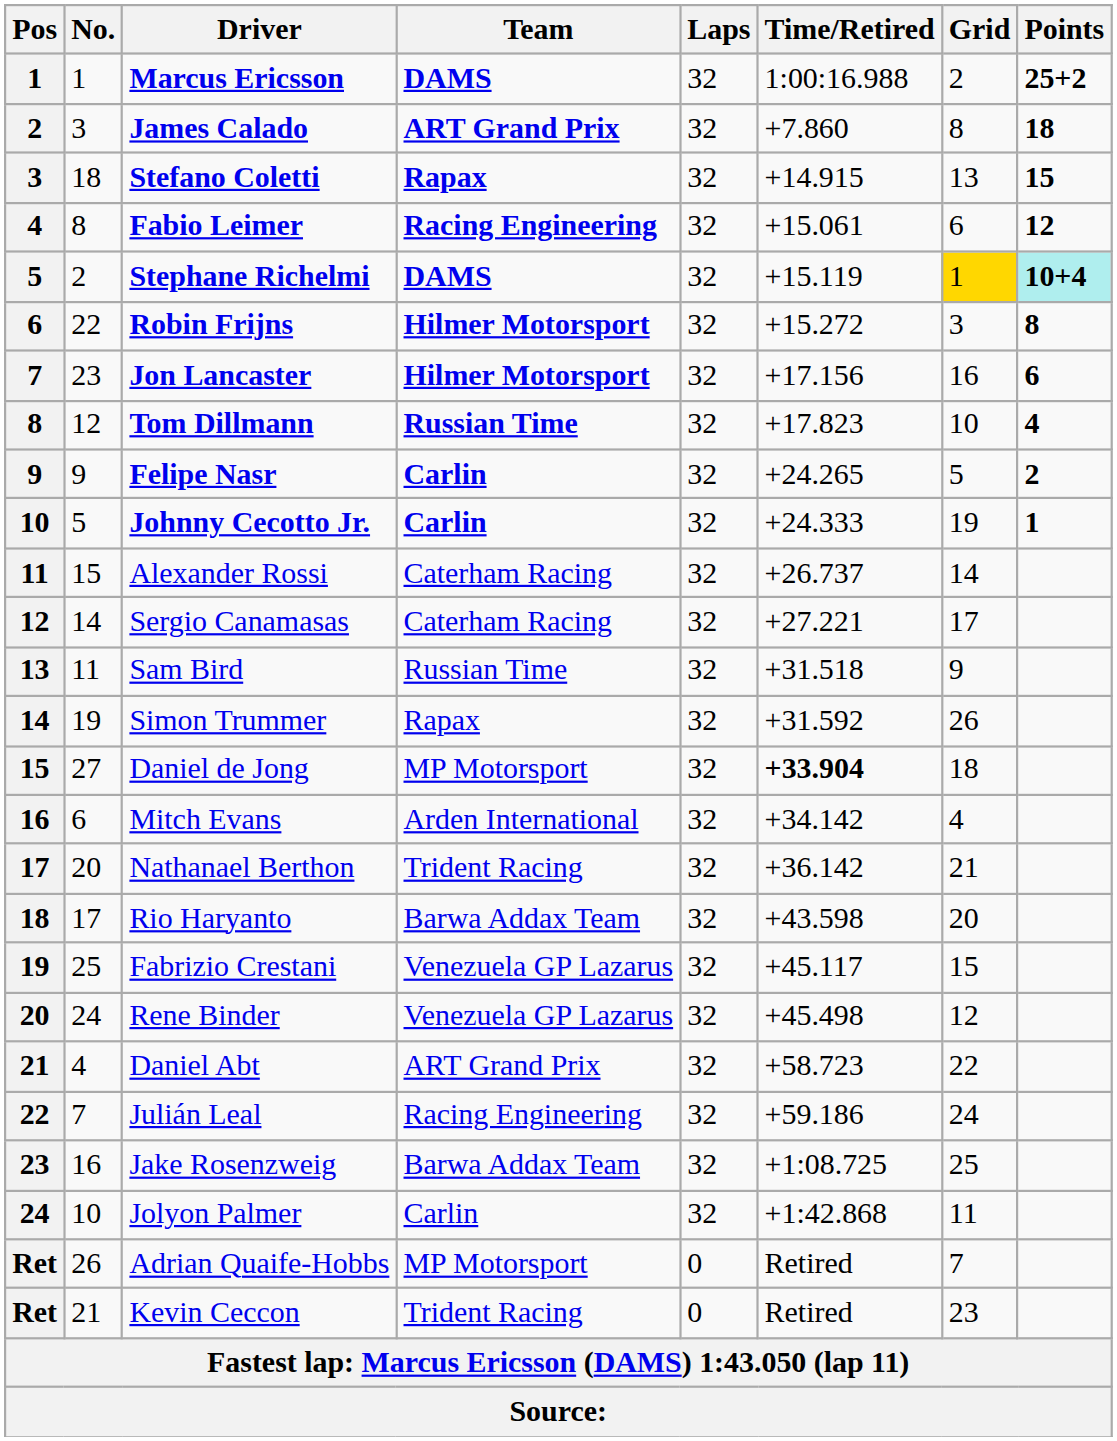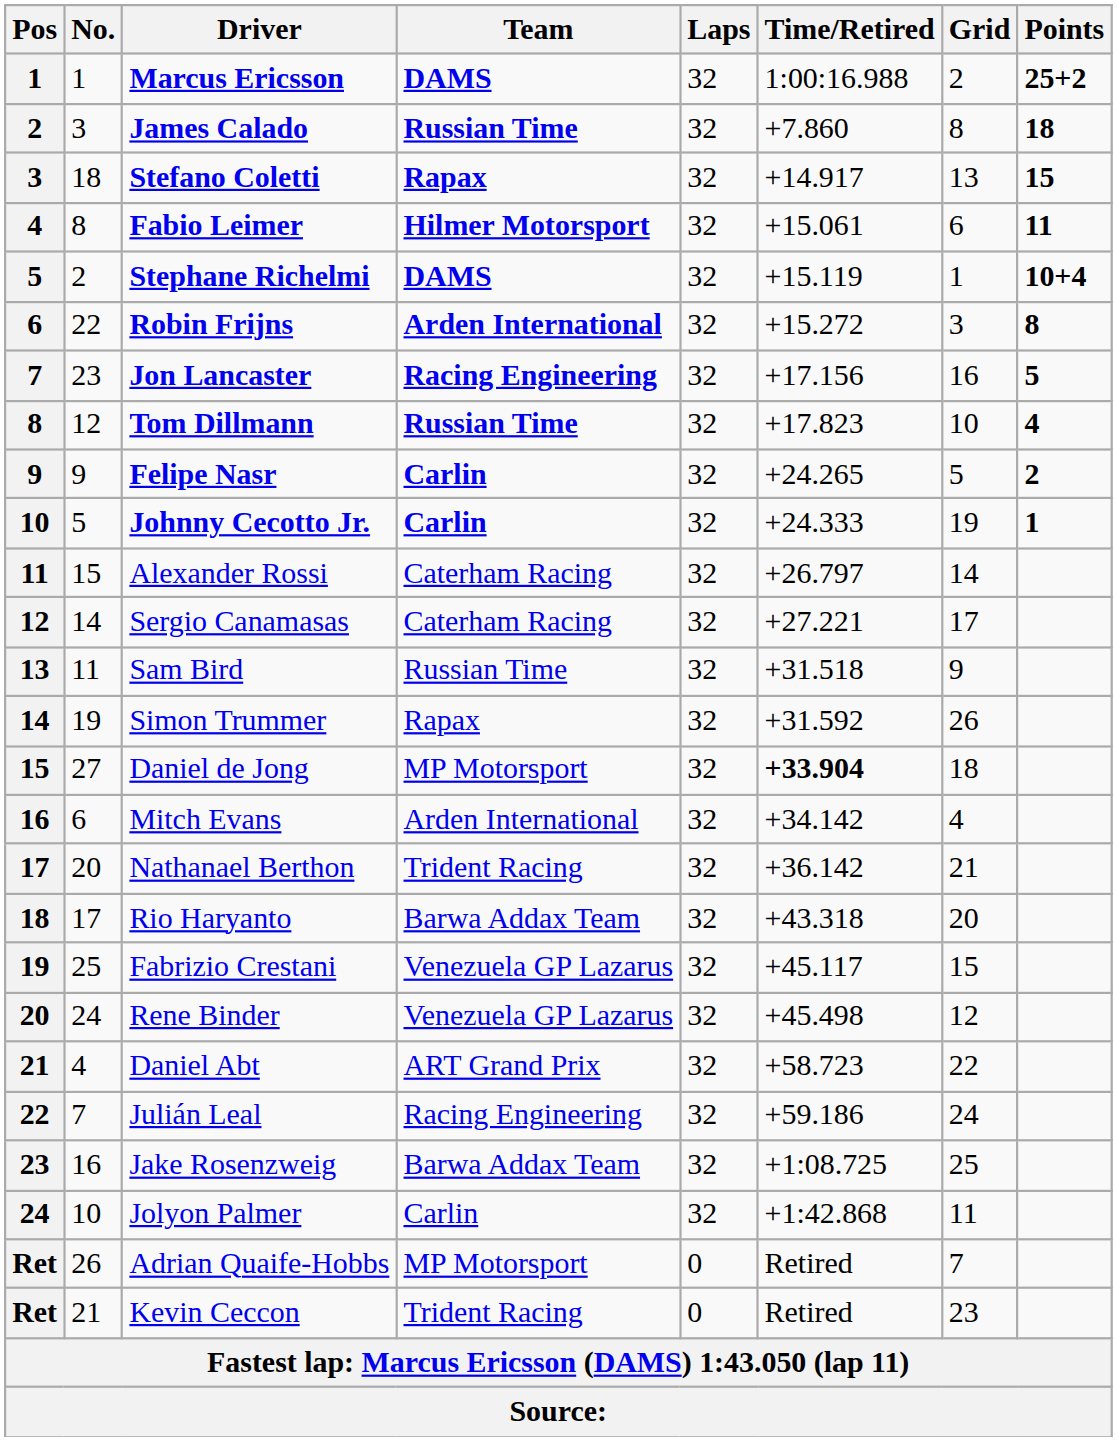James Calado | Team: ART Grand Prix -> Russian Time
Stefano Coletti | Time/Retired: +14.915 -> +14.917
Fabio Leimer | Team: Racing Engineering -> Hilmer Motorsport
Fabio Leimer | Points: 12 -> 11
Stephane Richelmi | Grid: gold background -> no background
Stephane Richelmi | Points: paleturquoise background -> no background
Robin Frijns | Team: Hilmer Motorsport -> Arden International
Jon Lancaster | Team: Hilmer Motorsport -> Racing Engineering
Jon Lancaster | Points: 6 -> 5
Alexander Rossi | Time/Retired: +26.737 -> +26.797
Rio Haryanto | Time/Retired: +43.598 -> +43.318
